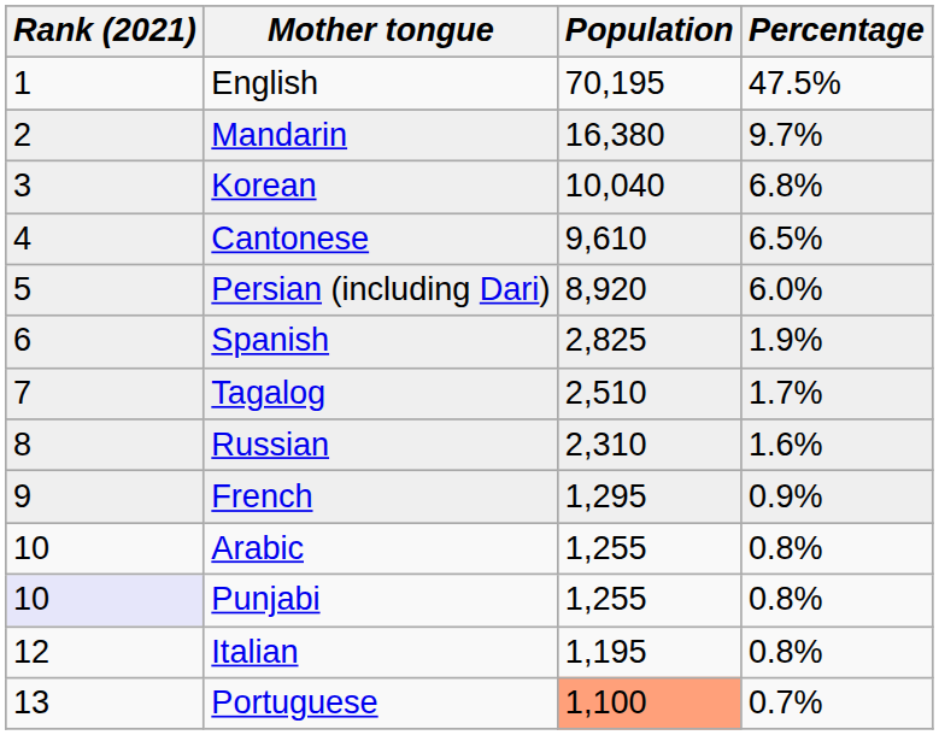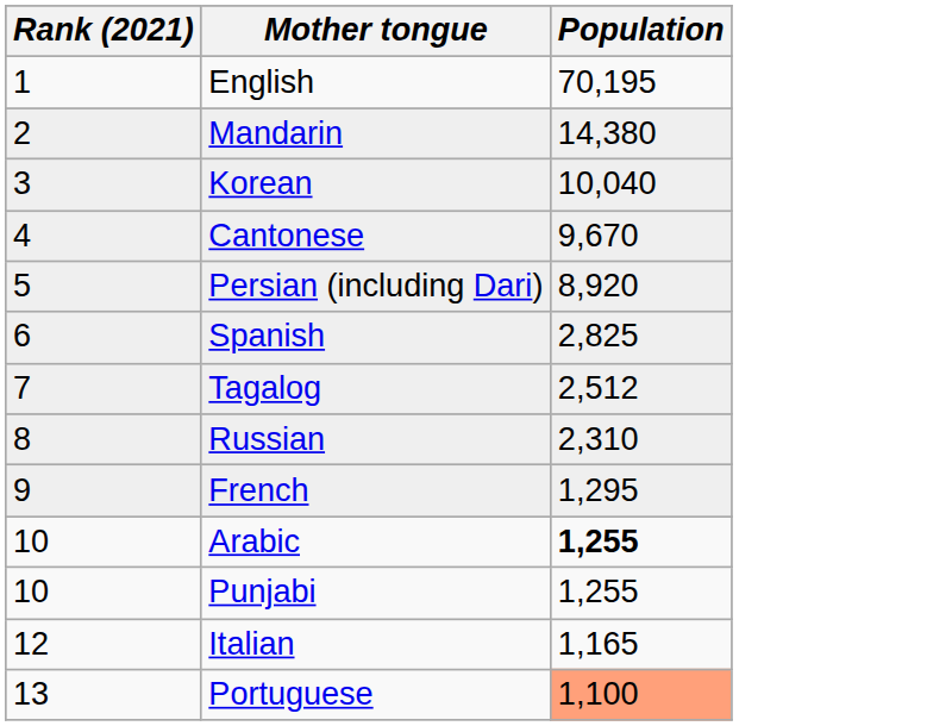- column: Percentage | 47.5% | 9.7% | 6.8% | 6.5% | 6.0% | 1.9% | 1.7% | 1.6% | 0.9% | 0.8% | 0.8% | 0.8% | 0.7%
Mandarin | Population: 16,380 -> 14,380
Cantonese | Population: 9,610 -> 9,670
Tagalog | Population: 2,510 -> 2,512
Arabic | Population: normal -> bold
Punjabi | Rank (2021): lavender background -> no background
Italian | Population: 1,195 -> 1,165
